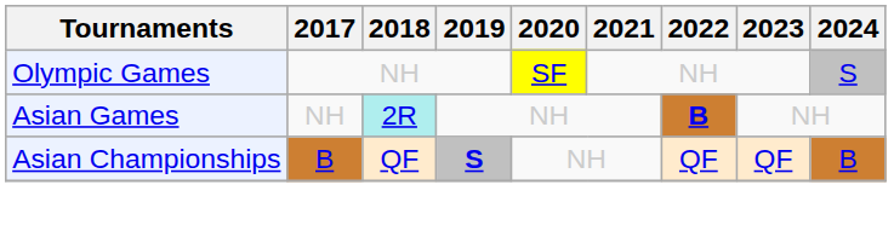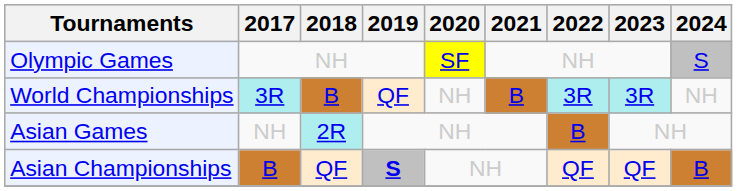+ row: World Championships | 3R | B | QF | NH | B | 3R | 3R | NH
Asian Games | 2022: bold -> normal
